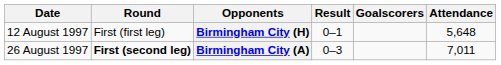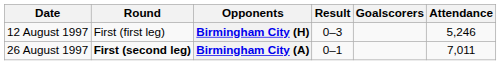Birmingham City (H) | Result: 0–1 -> 0–3
Birmingham City (H) | Attendance: 5,648 -> 5,246
Birmingham City (A) | Result: 0–3 -> 0–1
